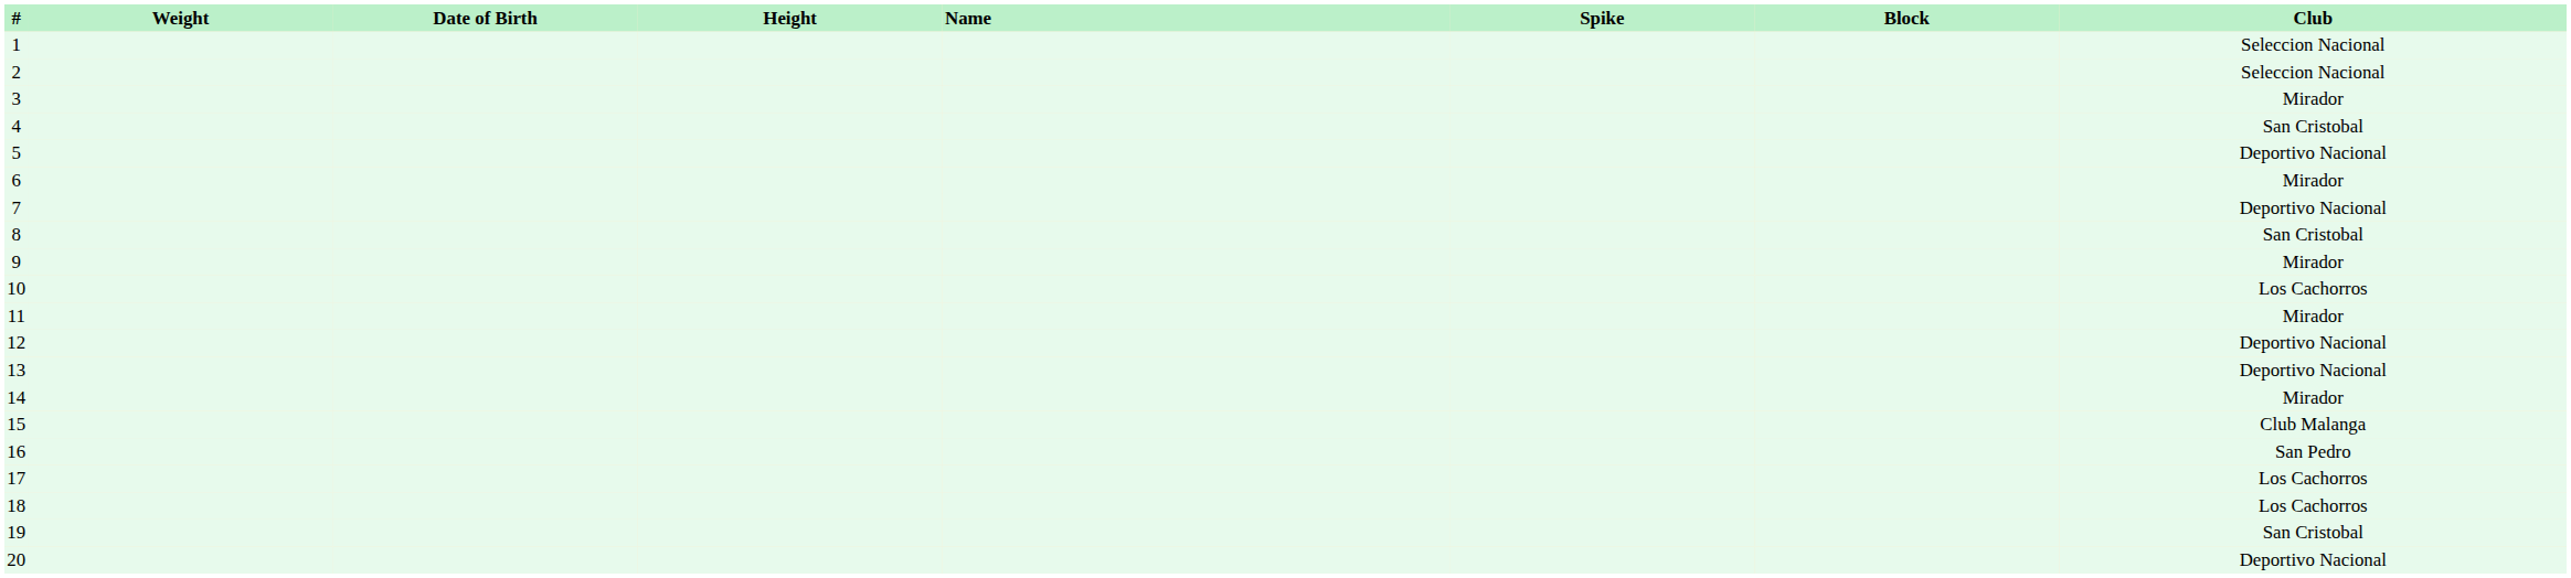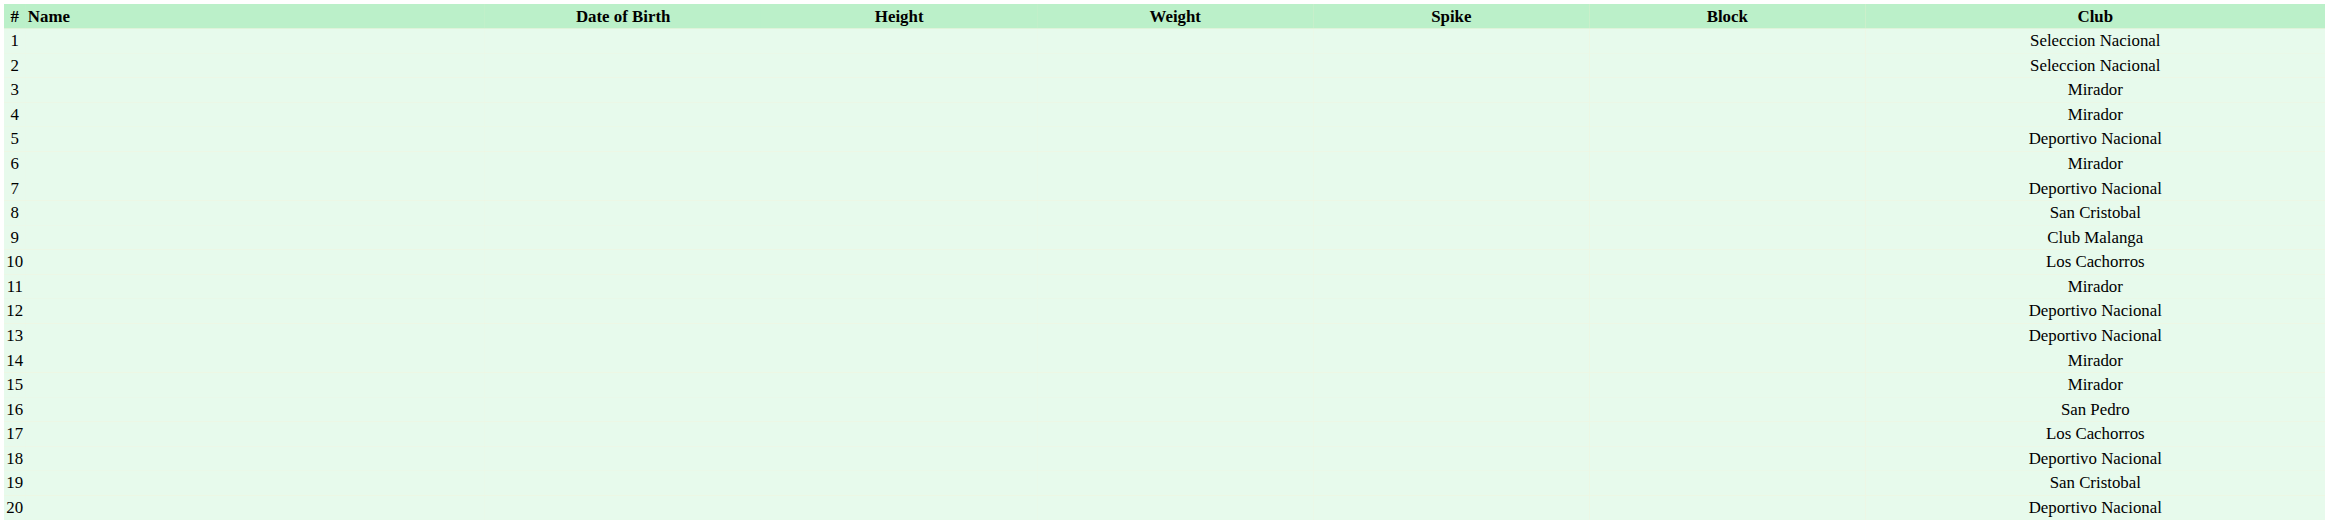columns swapped: Name <-> Weight
4 | Club: San Cristobal -> Mirador
9 | Club: Mirador -> Club Malanga
15 | Club: Club Malanga -> Mirador
18 | Club: Los Cachorros -> Deportivo Nacional
